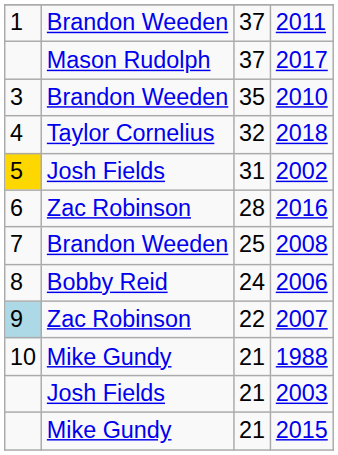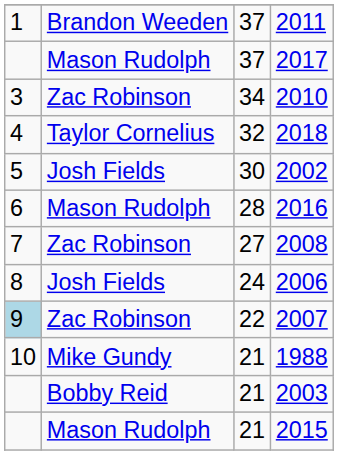2010 | column 2: Brandon Weeden -> Zac Robinson
2010 | column 3: 35 -> 34
2002 | column 1: gold background -> no background
2002 | column 3: 31 -> 30
2016 | column 2: Zac Robinson -> Mason Rudolph
2008 | column 2: Brandon Weeden -> Zac Robinson
2008 | column 3: 25 -> 27
2006 | column 2: Bobby Reid -> Josh Fields
2003 | column 2: Josh Fields -> Bobby Reid
2015 | column 2: Mike Gundy -> Mason Rudolph
